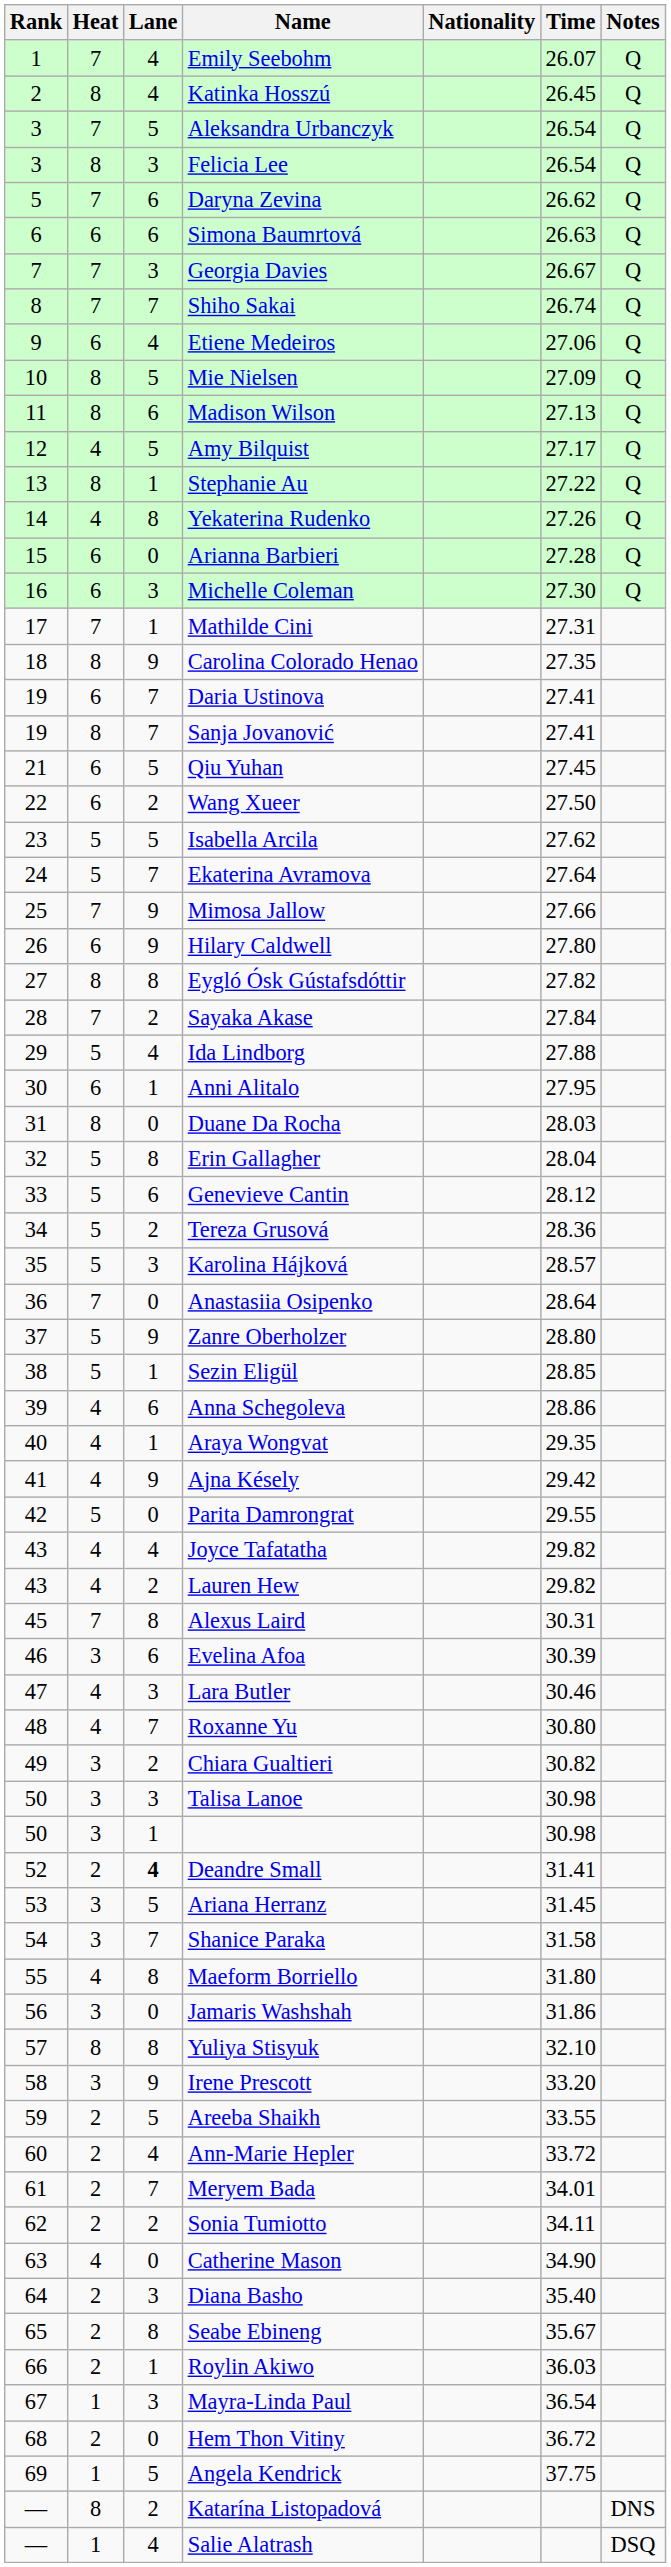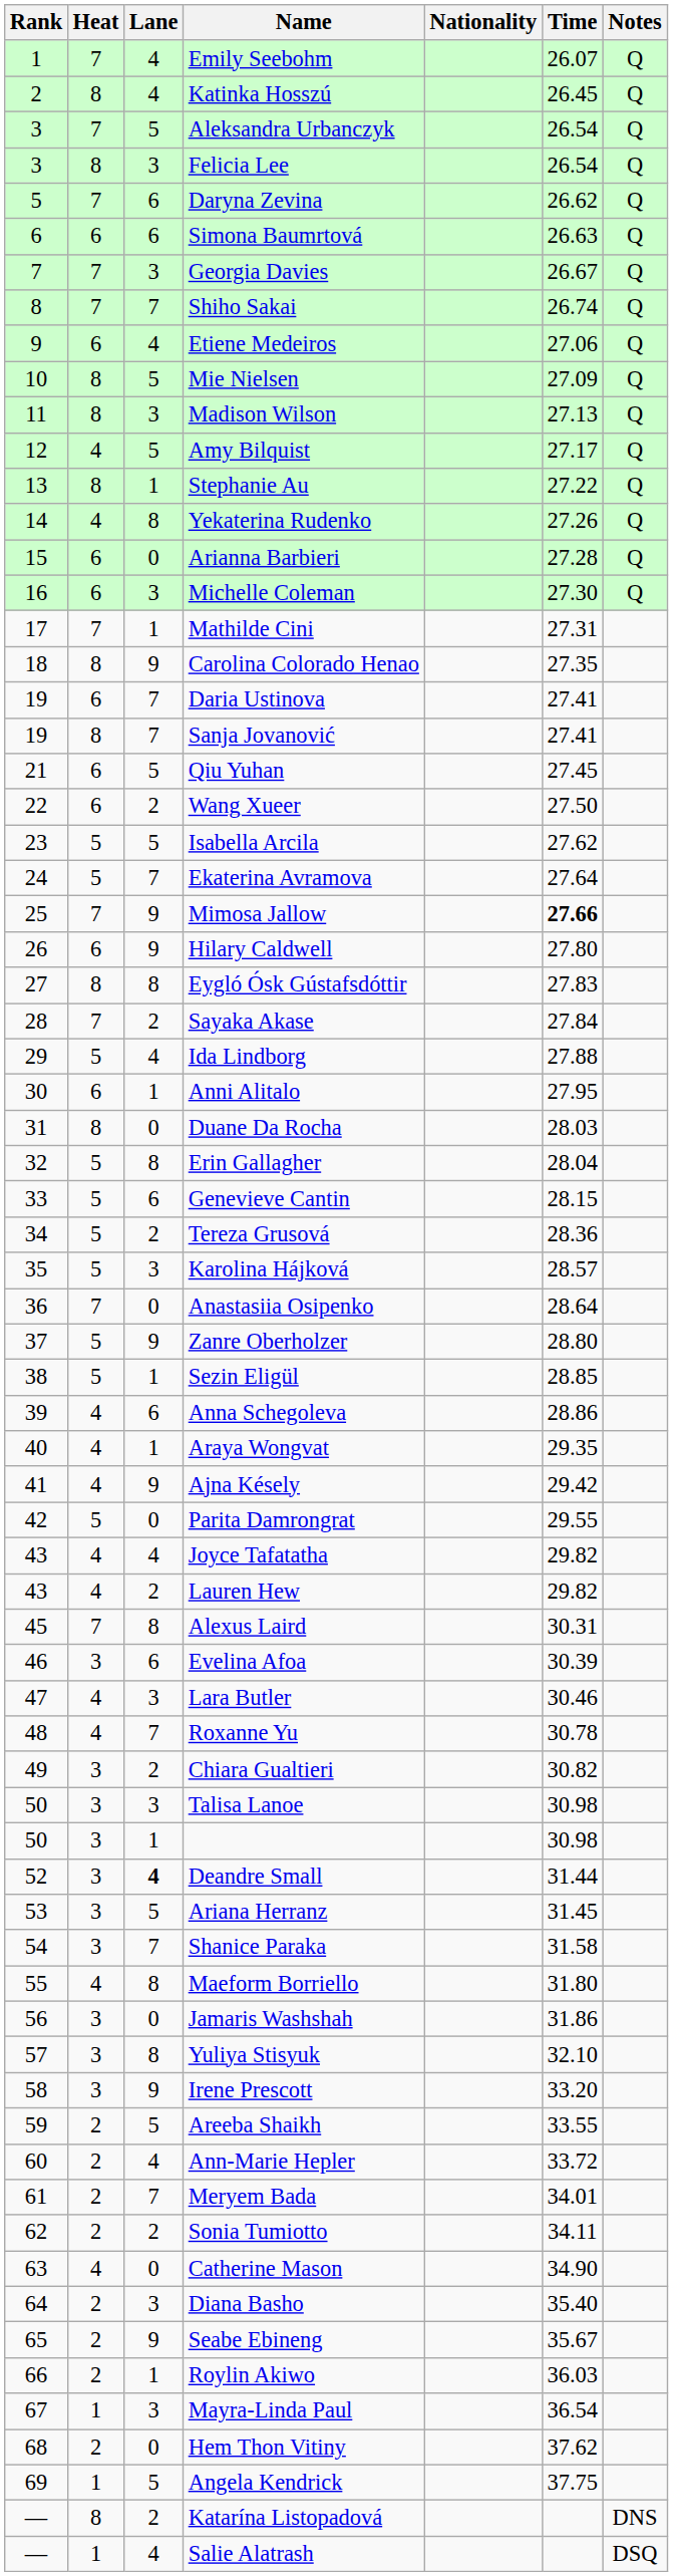Madison Wilson | Lane: 6 -> 3
Mimosa Jallow | Time: normal -> bold
Eygló Ósk Gústafsdóttir | Time: 27.82 -> 27.83
Genevieve Cantin | Time: 28.12 -> 28.15
Roxanne Yu | Time: 30.80 -> 30.78
Deandre Small | Heat: 2 -> 3
Deandre Small | Time: 31.41 -> 31.44
Yuliya Stisyuk | Heat: 8 -> 3
Seabe Ebineng | Lane: 8 -> 9
Hem Thon Vitiny | Time: 36.72 -> 37.62
